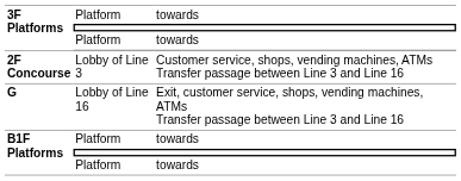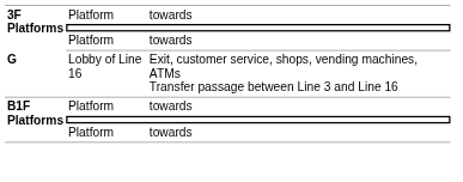- row: 2F Concourse | Lobby of Line 3 | Customer service, shops, vending machines, ATMs Transfer passage between Line 3 and Line 16
